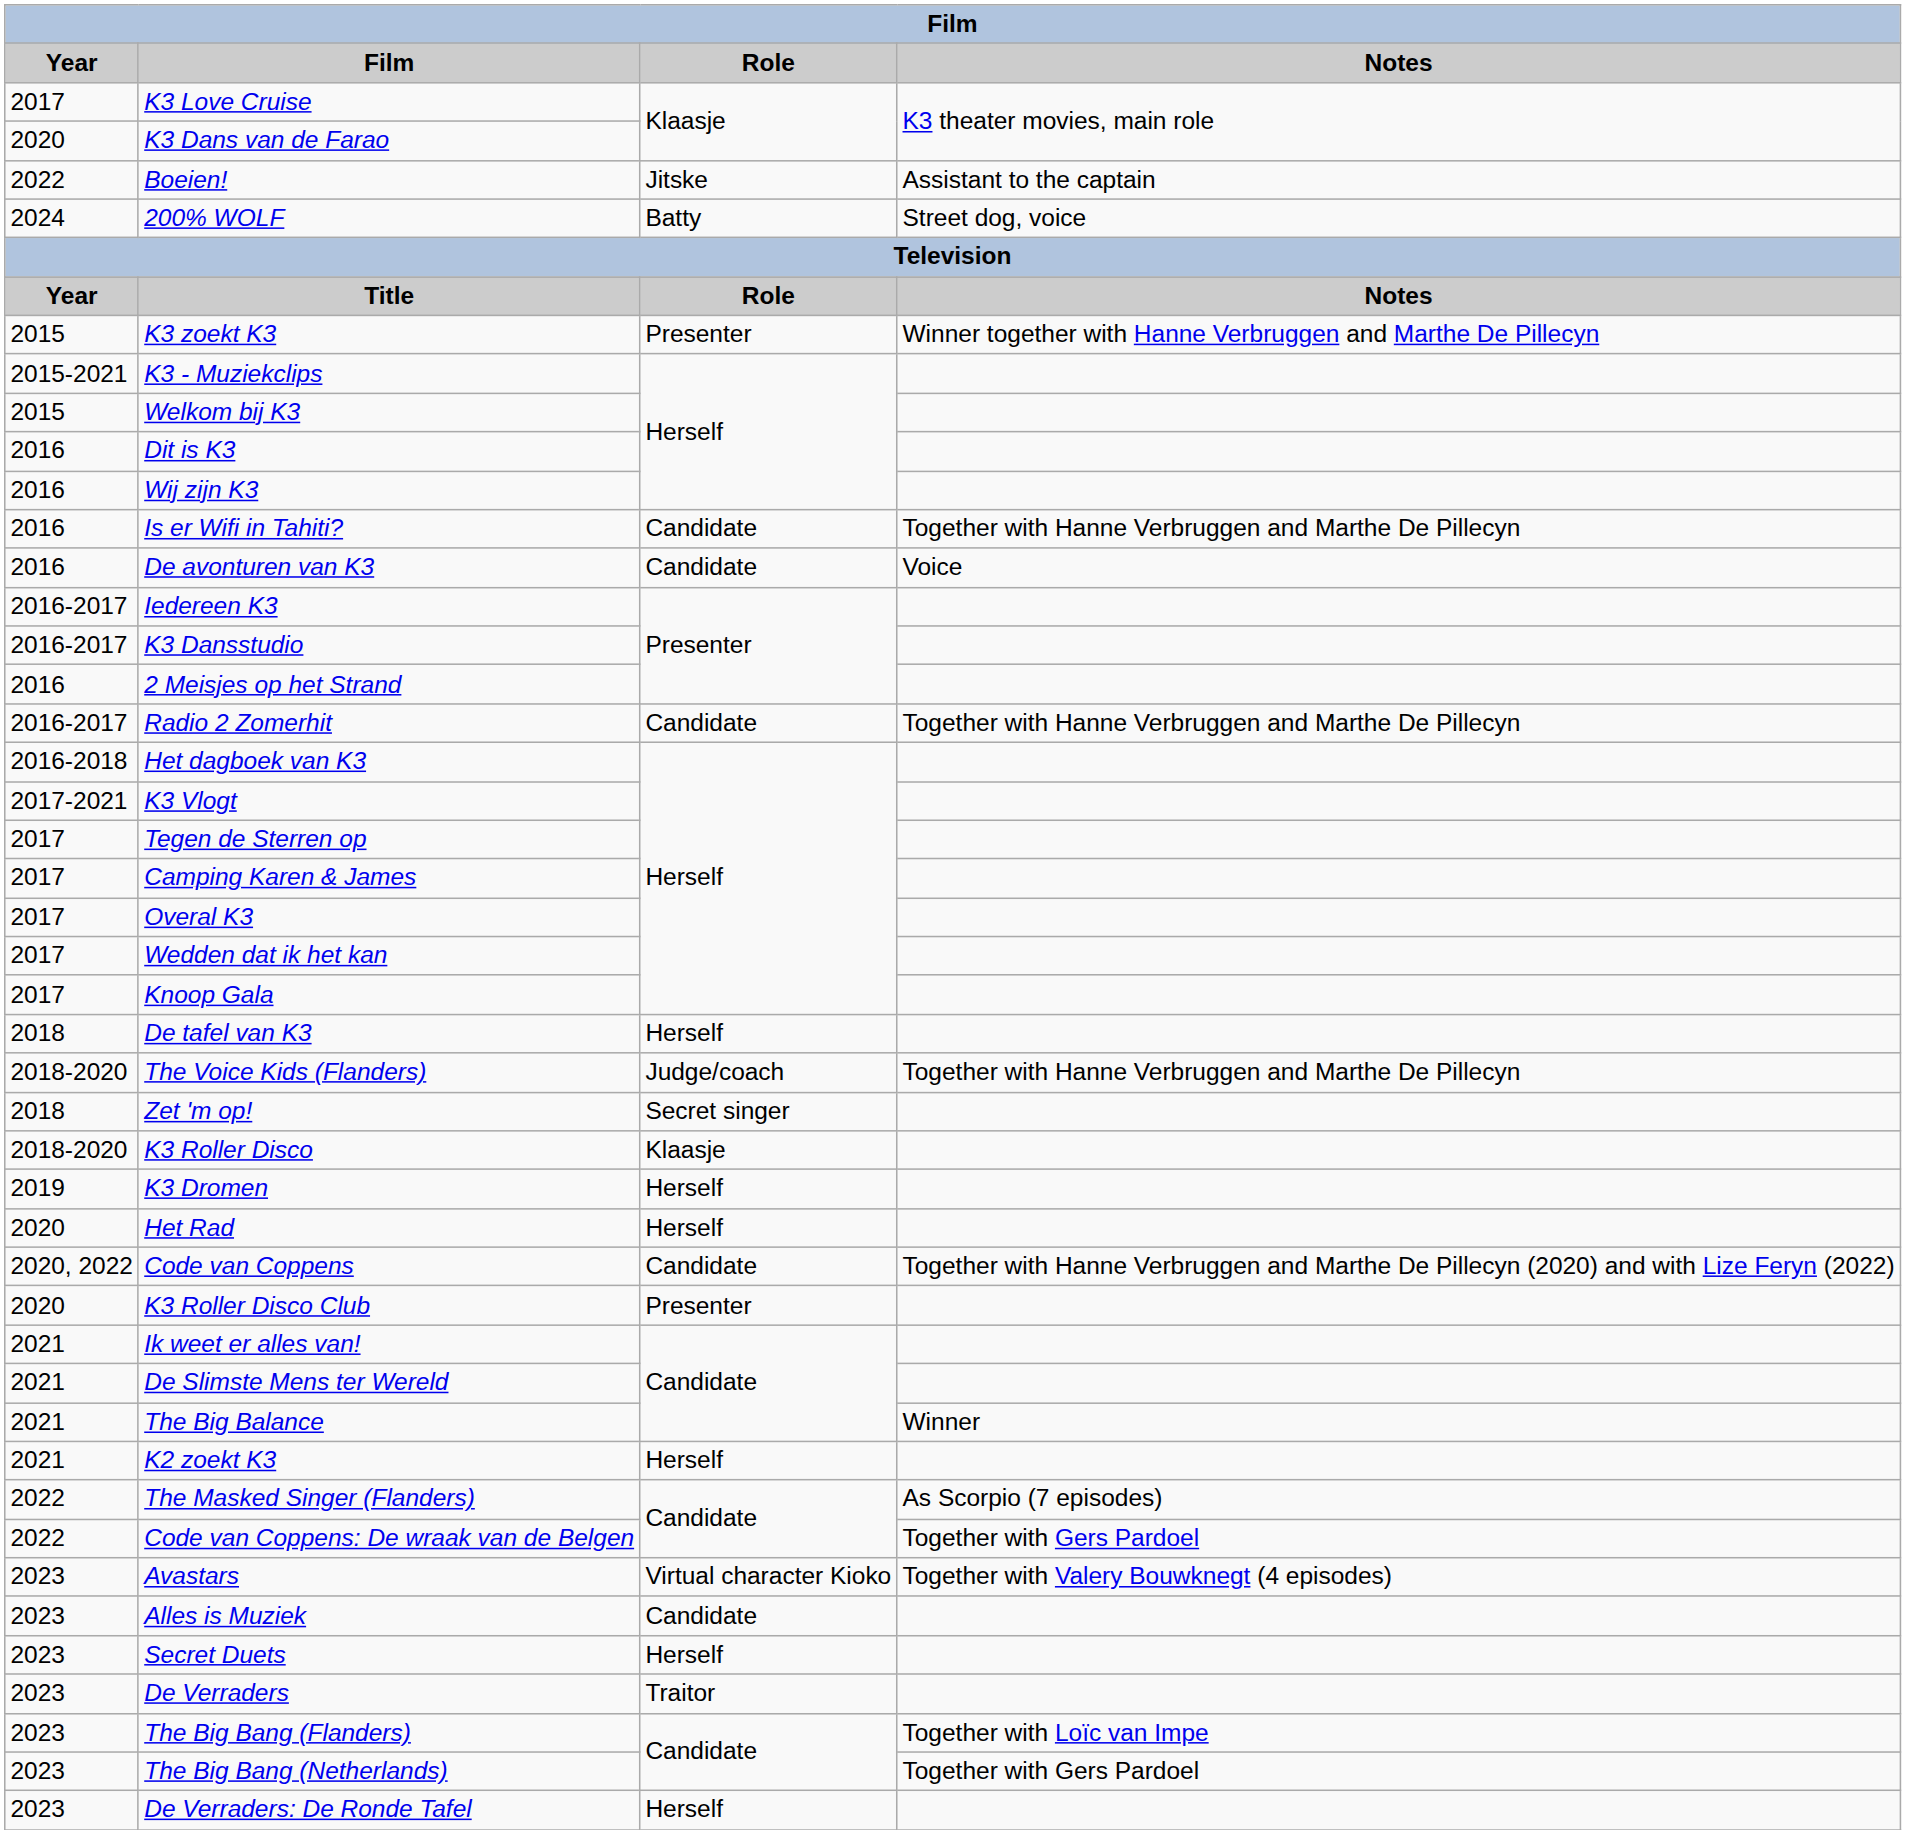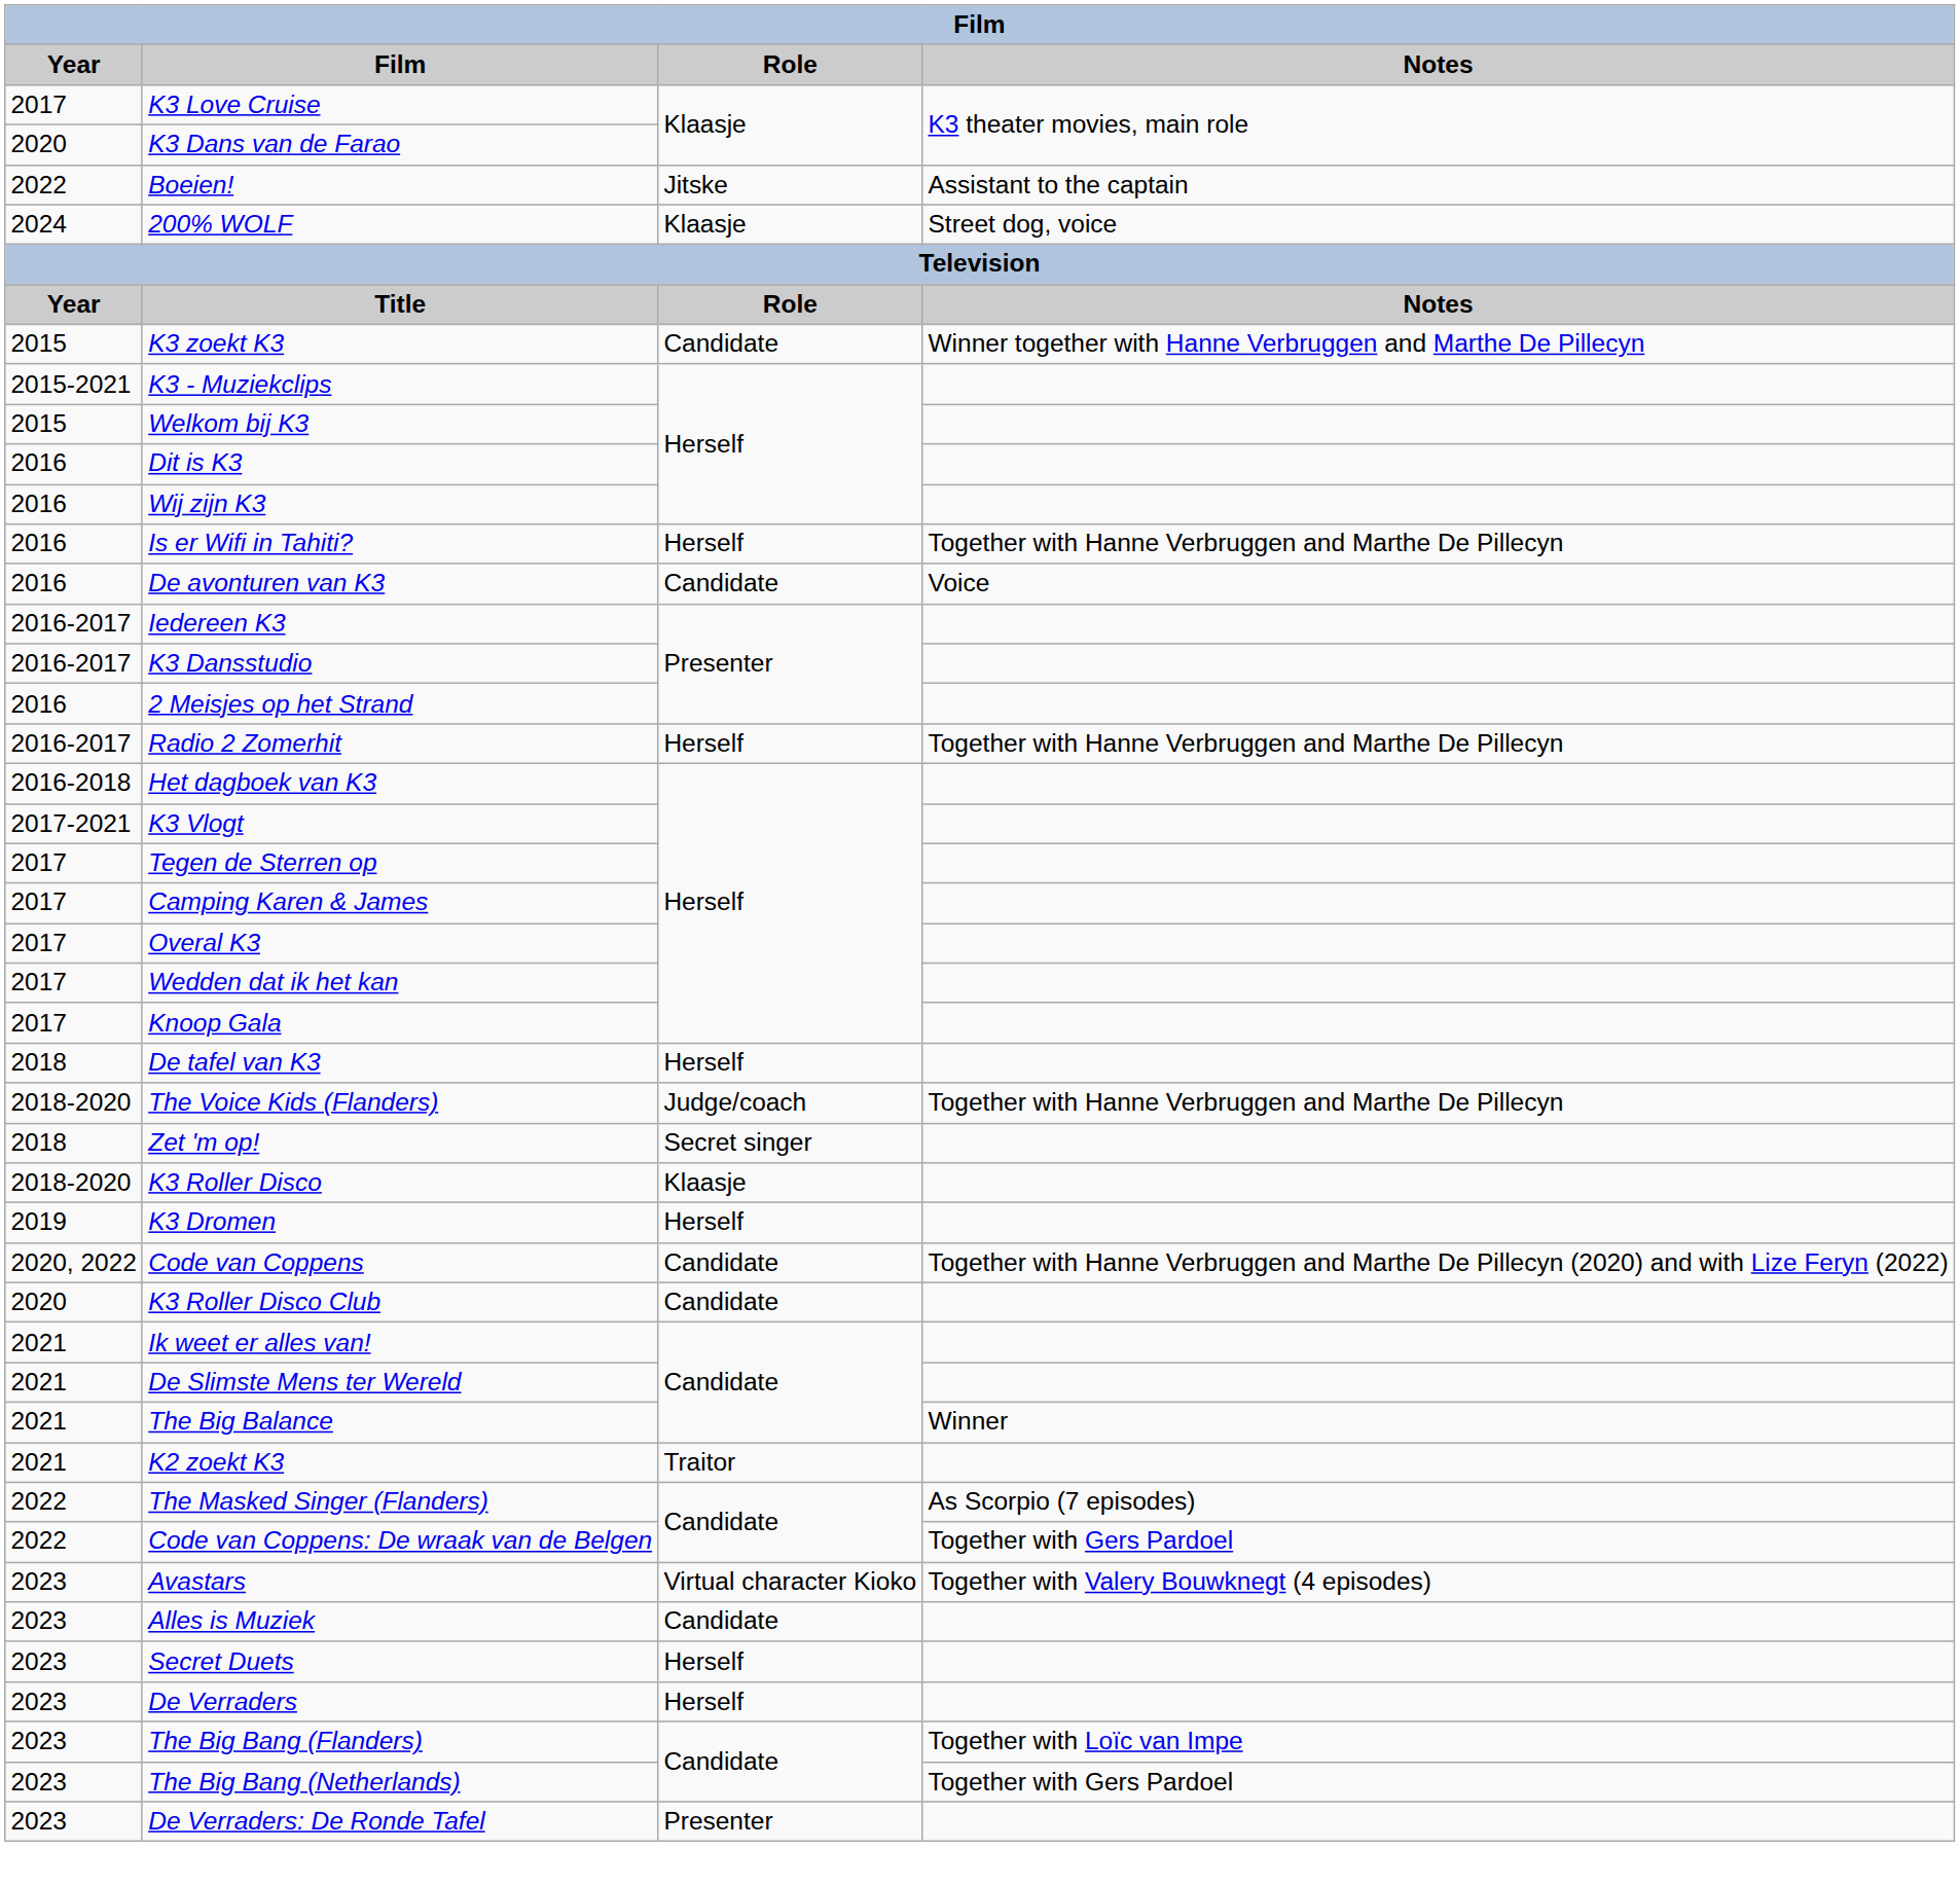200% WOLF | Role: Batty -> Klaasje
K3 zoekt K3 | Role: Presenter -> Candidate
Is er Wifi in Tahiti? | Role: Candidate -> Herself
Radio 2 Zomerhit | Role: Candidate -> Herself
- row: 2020 | Het Rad | Herself
K3 Roller Disco Club | Role: Presenter -> Candidate
K2 zoekt K3 | Role: Herself -> Traitor
De Verraders | Role: Traitor -> Herself
De Verraders: De Ronde Tafel | Role: Herself -> Presenter
